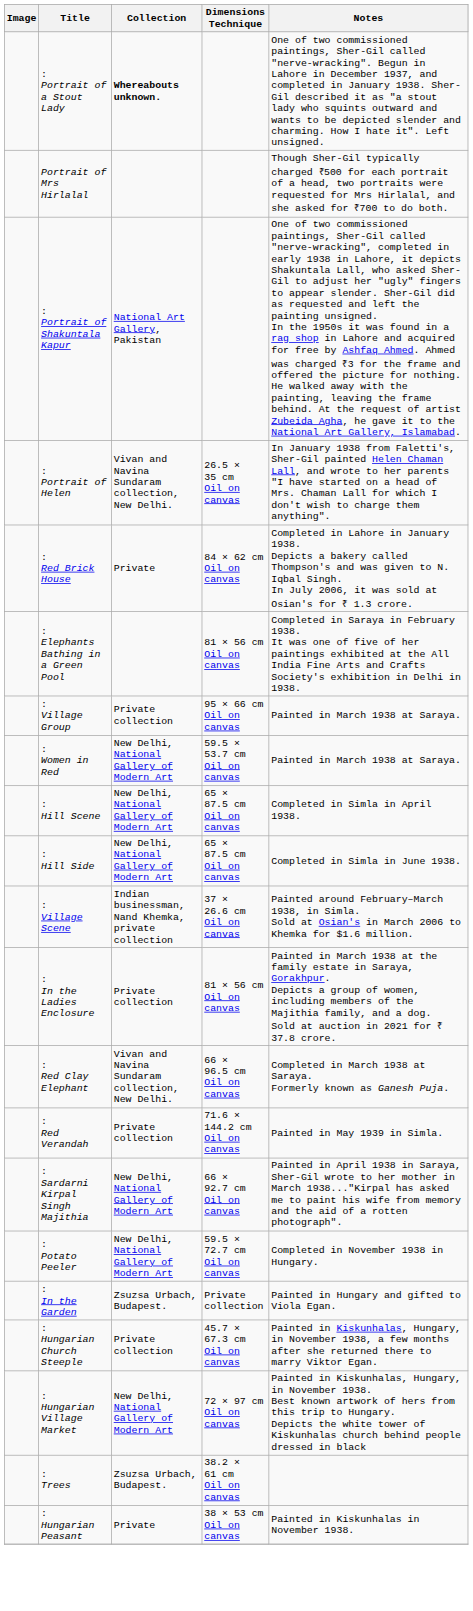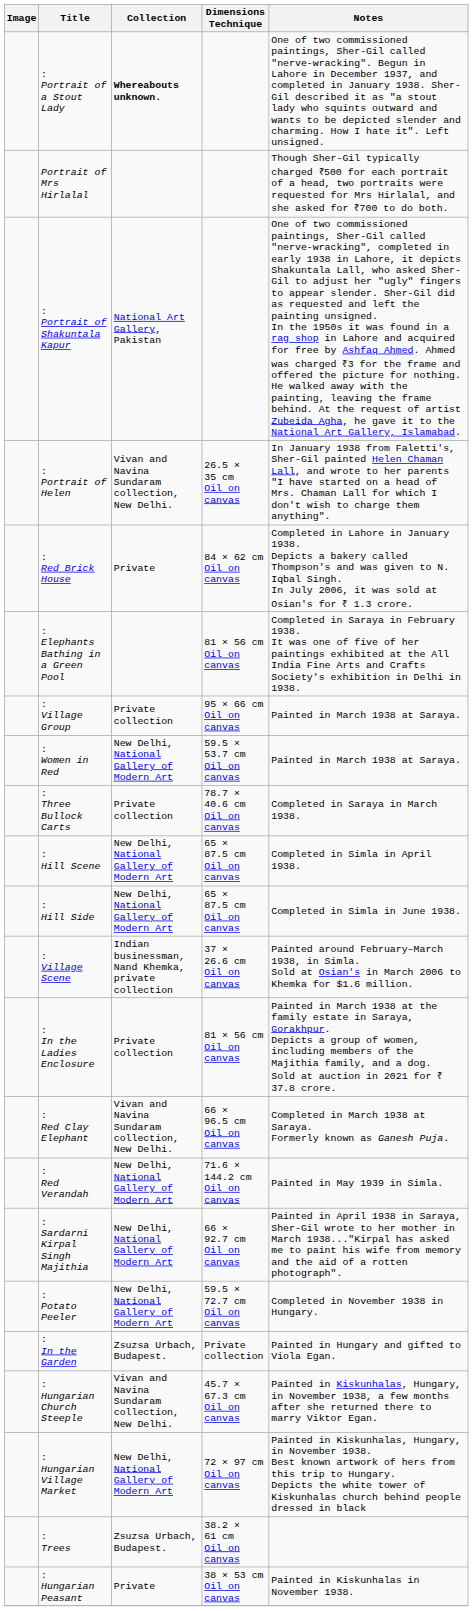+ row: : Three Bullock Carts | Private collection | 78.7 × 40.6 cm Oil on canvas | Completed in Saraya in March 1938.
: Red Verandah | Collection: Private collection -> New Delhi, National Gallery of Modern Art
: Hungarian Church Steeple | Collection: Private collection -> Vivan and Navina Sundaram collection, New Delhi.
